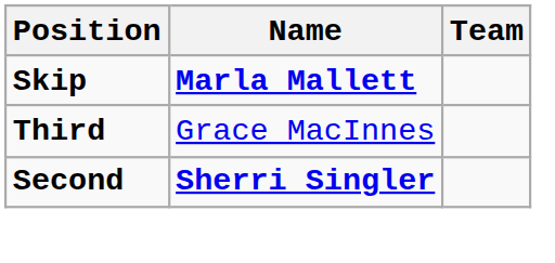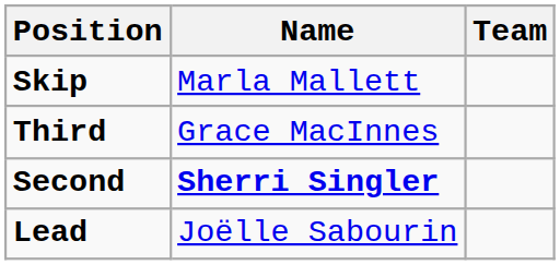Skip | Name: bold -> normal
+ row: Lead | Joëlle Sabourin
